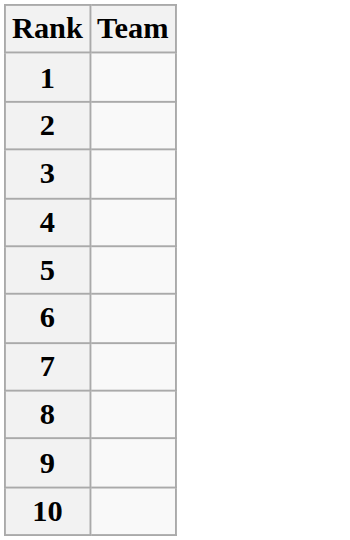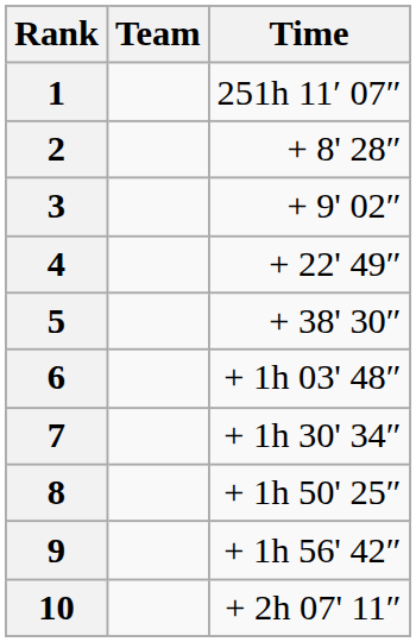+ column: Time | 251h 11′ 07″ | + 8' 28″ | + 9' 02″ | + 22' 49″ | + 38' 30″ | + 1h 03' 48″ | + 1h 30' 34″ | + 1h 50' 25″ | + 1h 56' 42″ | + 2h 07' 11″
